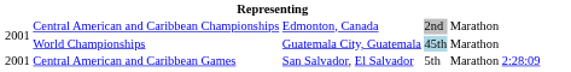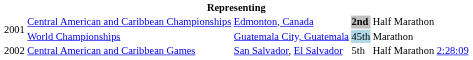Central American and Caribbean Championships | column 4: normal -> bold
Central American and Caribbean Championships | column 5: Marathon -> Half Marathon
Central American and Caribbean Games | column 1: 2001 -> 2002
Central American and Caribbean Games | column 5: Marathon -> Half Marathon
